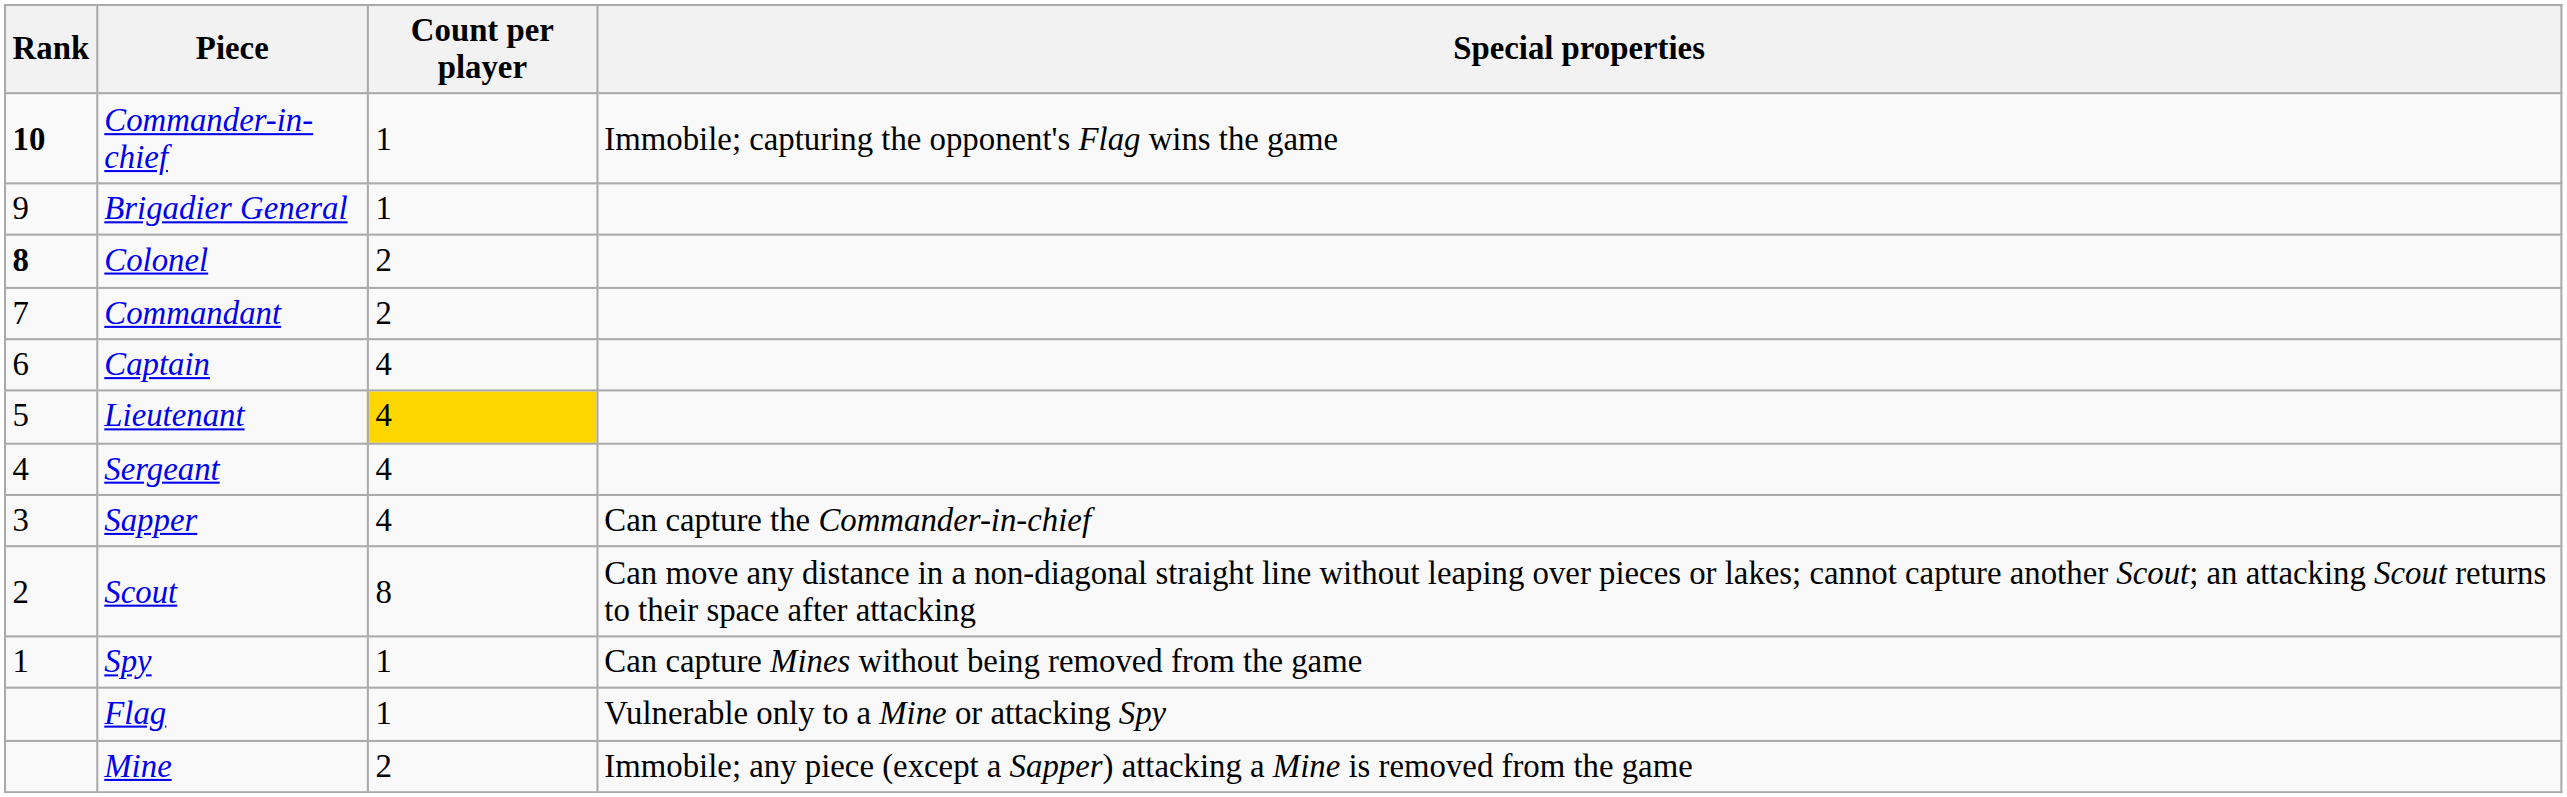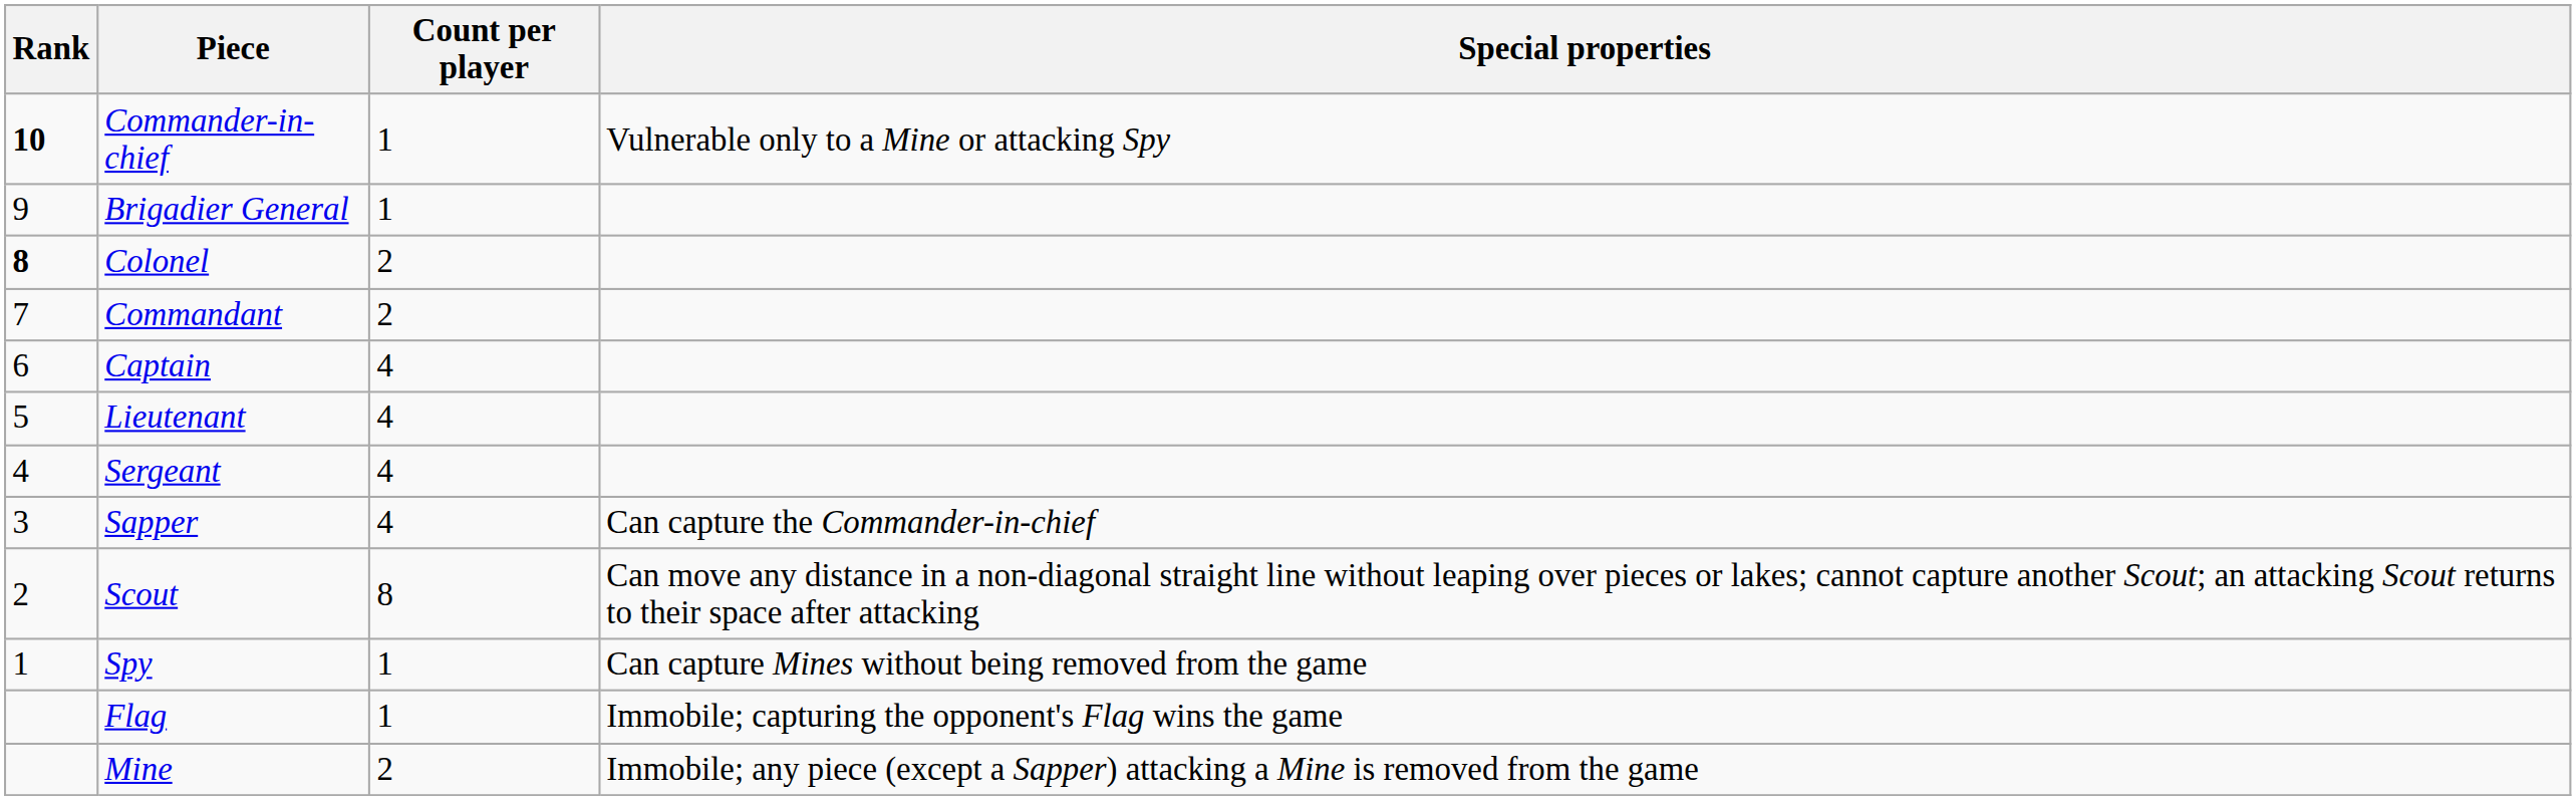Commander-in-chief | Special properties: Immobile; capturing the opponent's Flag wins the game -> Vulnerable only to a Mine or attacking Spy
Lieutenant | Count per player: gold background -> no background
Flag | Special properties: Vulnerable only to a Mine or attacking Spy -> Immobile; capturing the opponent's Flag wins the game
